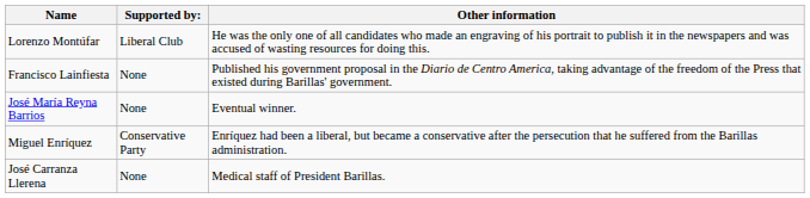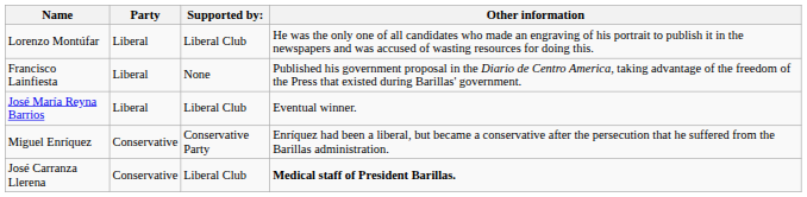+ column: Party | Liberal | Liberal | Liberal | Conservative | Conservative
José María Reyna Barrios | Supported by:: None -> Liberal Club
José Carranza Llerena | Supported by:: None -> Liberal Club
José Carranza Llerena | Other information: normal -> bold
